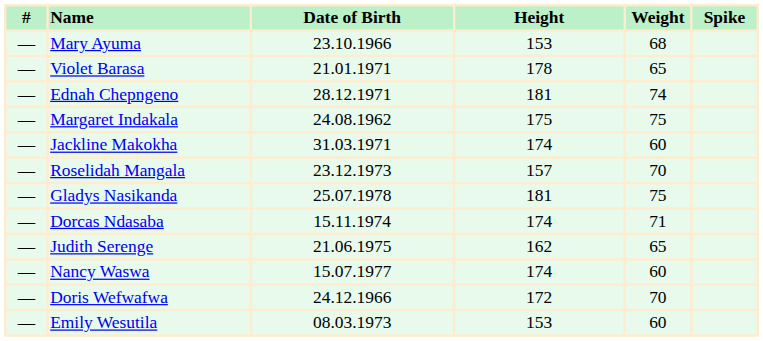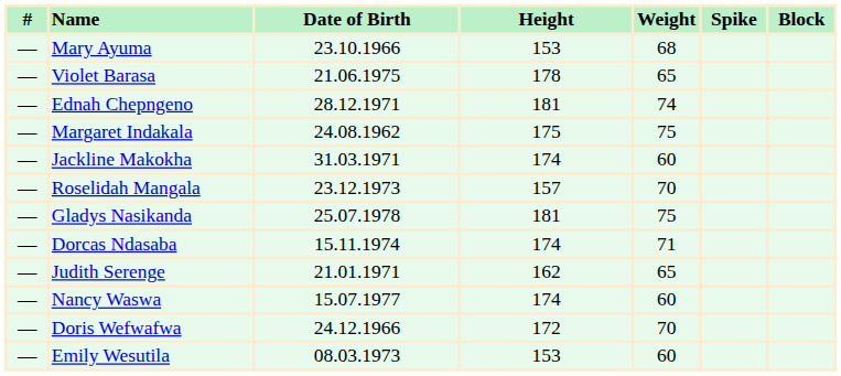+ column: Block
Violet Barasa | Date of Birth: 21.01.1971 -> 21.06.1975
Judith Serenge | Date of Birth: 21.06.1975 -> 21.01.1971
